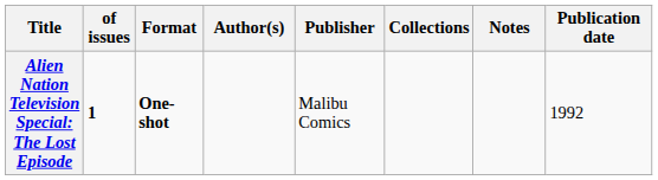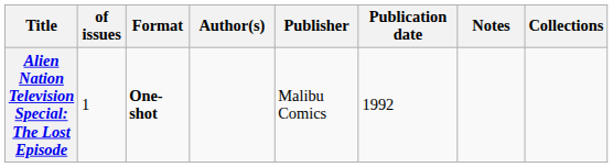columns swapped: Publication date <-> Collections
Alien Nation Television Special: The Lost Episode | of issues: bold -> normal
